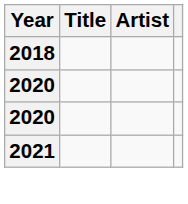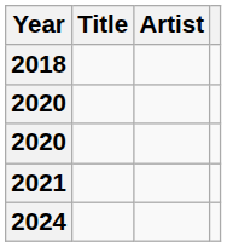+ row: 2024
